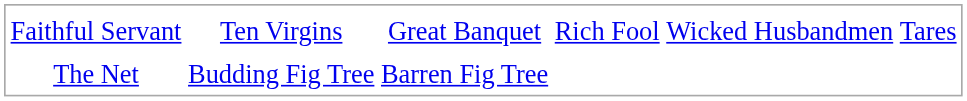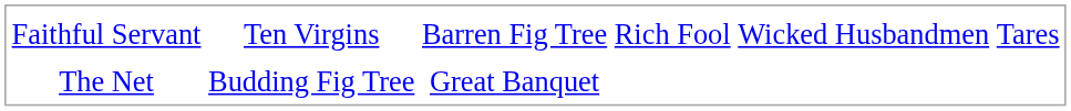Faithful Servant | column 3: Great Banquet -> Barren Fig Tree
The Net | column 3: Barren Fig Tree -> Great Banquet
